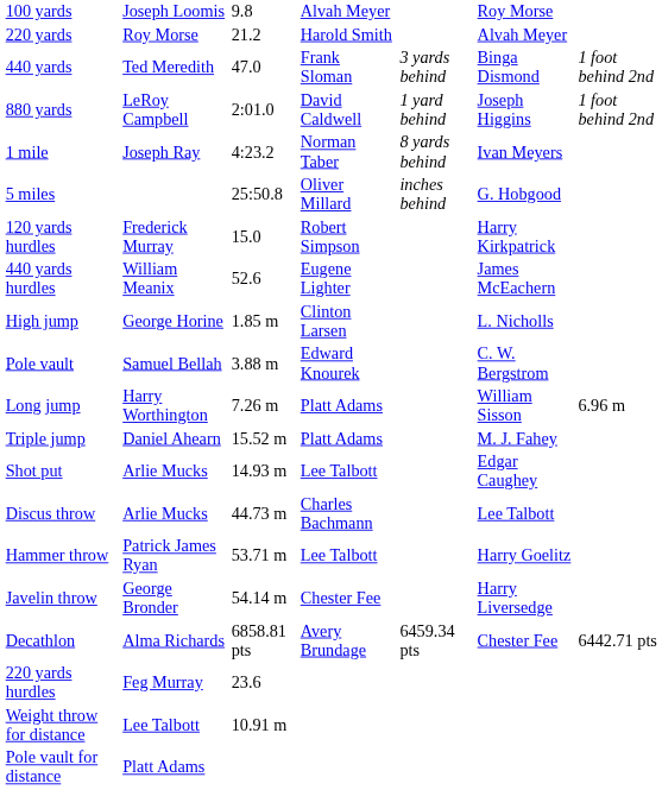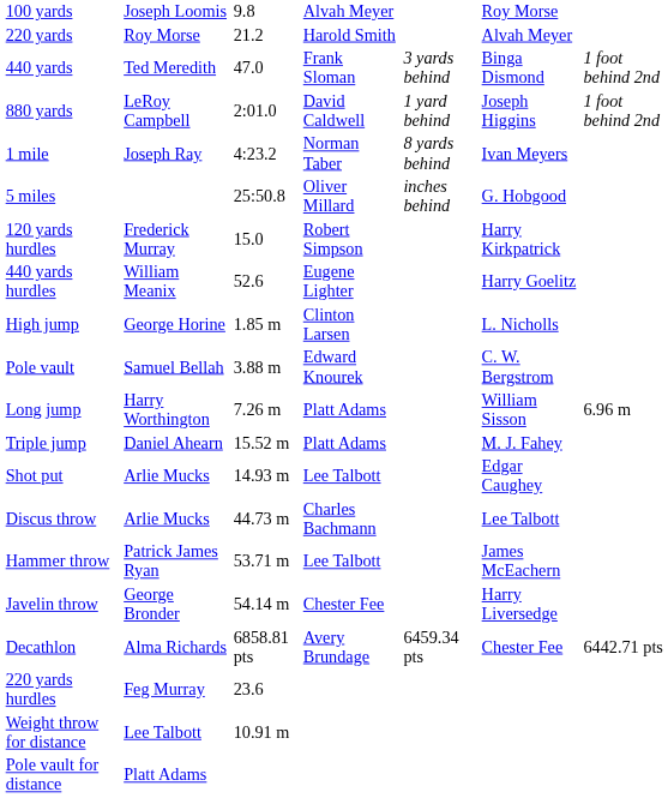440 yards hurdles | column 6: James McEachern -> Harry Goelitz
Hammer throw | column 6: Harry Goelitz -> James McEachern
